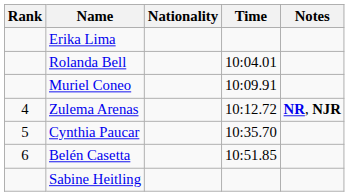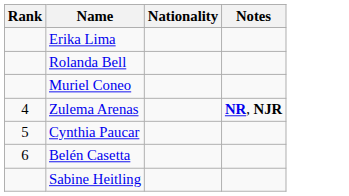- column: Time | 10:04.01 | 10:09.91 | 10:12.72 | 10:35.70 | 10:51.85
